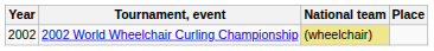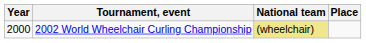2002 World Wheelchair Curling Championship | Year: 2002 -> 2000
